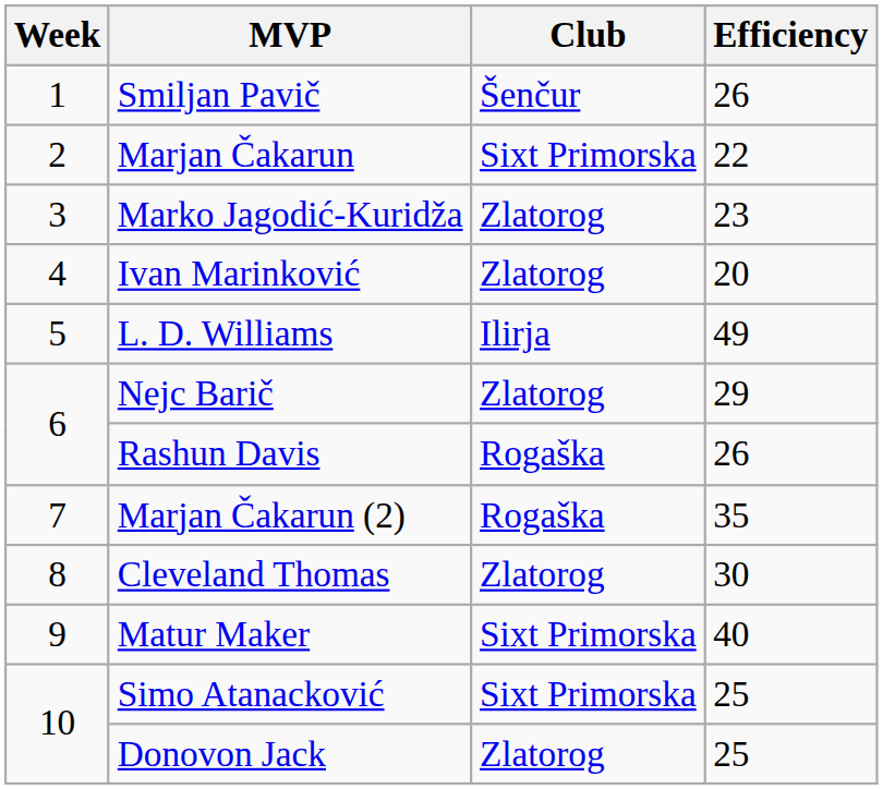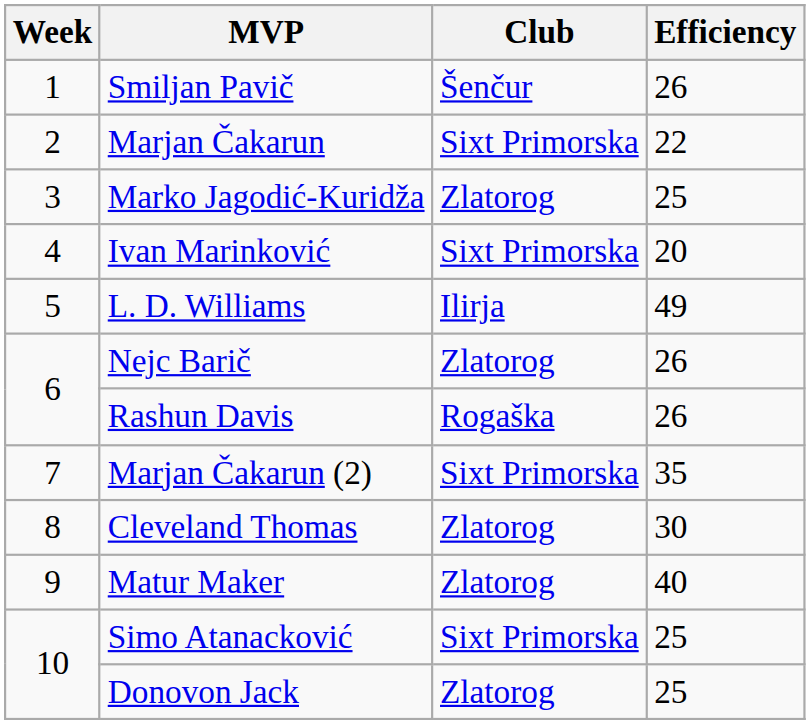Marko Jagodić-Kuridža | Efficiency: 23 -> 25
Ivan Marinković | Club: Zlatorog -> Sixt Primorska
Nejc Barič | Efficiency: 29 -> 26
Marjan Čakarun (2) | Club: Rogaška -> Sixt Primorska
Matur Maker | Club: Sixt Primorska -> Zlatorog
